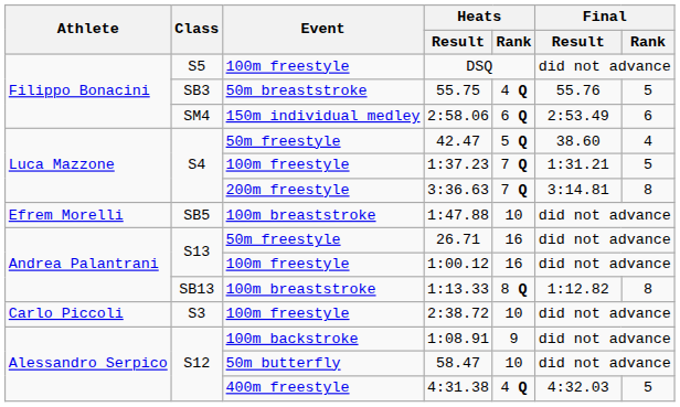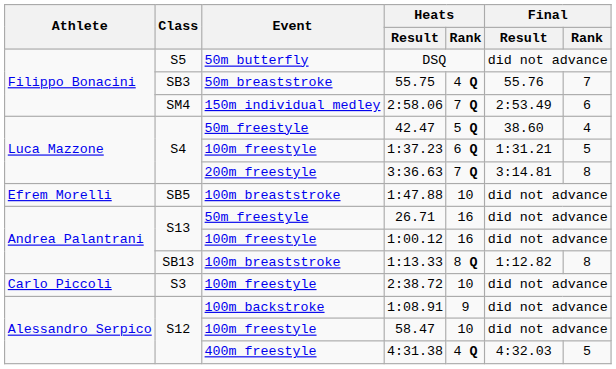DSQ | Event: 100m freestyle -> 50m butterfly
55.75 | Final / Rank: 5 -> 7
2:58.06 | Heats / Rank: 6 Q -> 7 Q
1:37.23 | Heats / Rank: 7 Q -> 6 Q
58.47 | Event: 50m butterfly -> 100m freestyle
